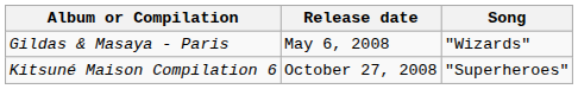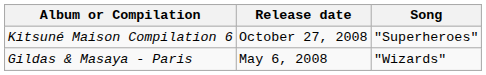rows swapped: Gildas & Masaya - Paris <-> Kitsuné Maison Compilation 6
